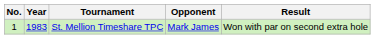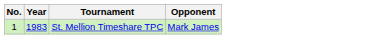- column: Result | Won with par on second extra hole
